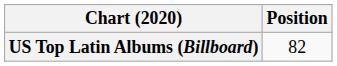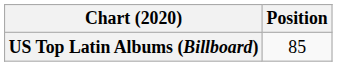US Top Latin Albums (Billboard) | Position: 82 -> 85
